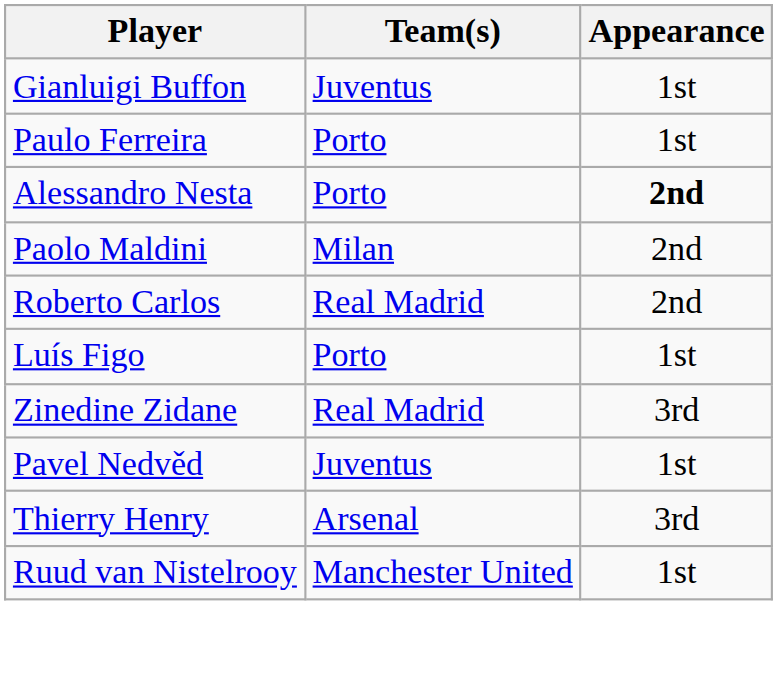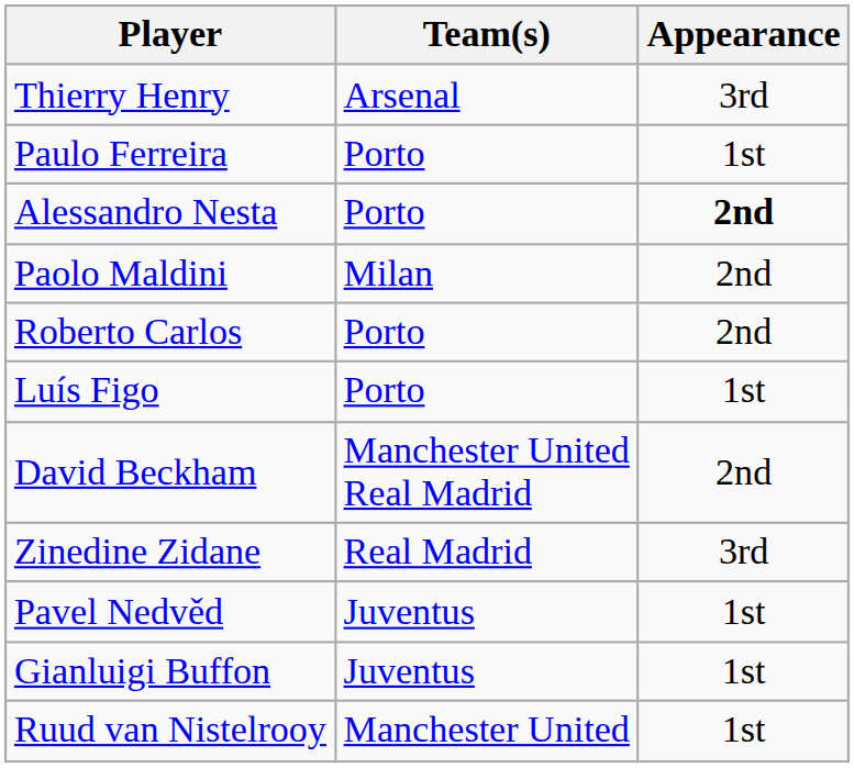rows swapped: Gianluigi Buffon <-> Thierry Henry
Roberto Carlos | Team(s): Real Madrid -> Porto
+ row: David Beckham | Manchester United Real Madrid | 2nd
